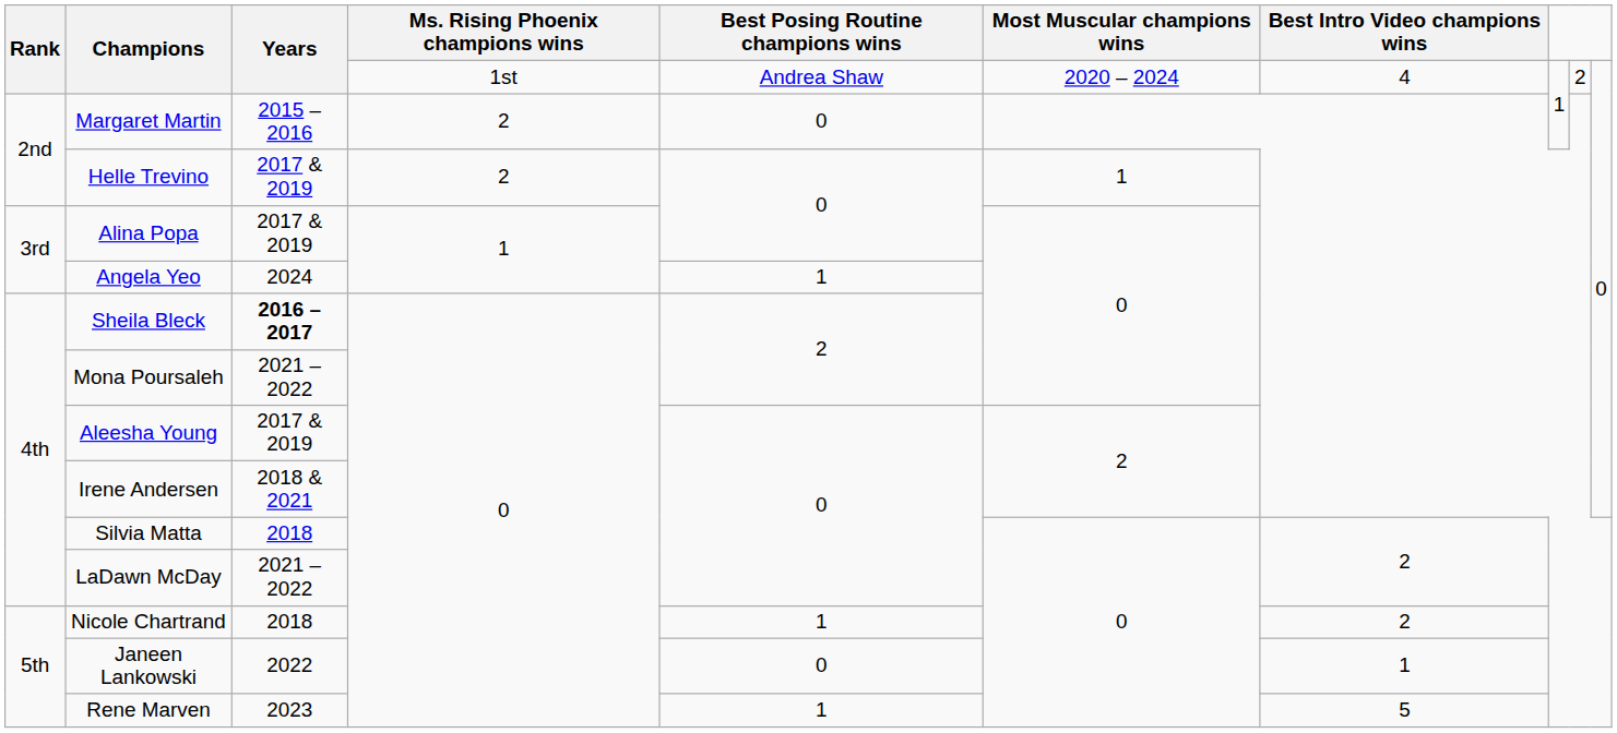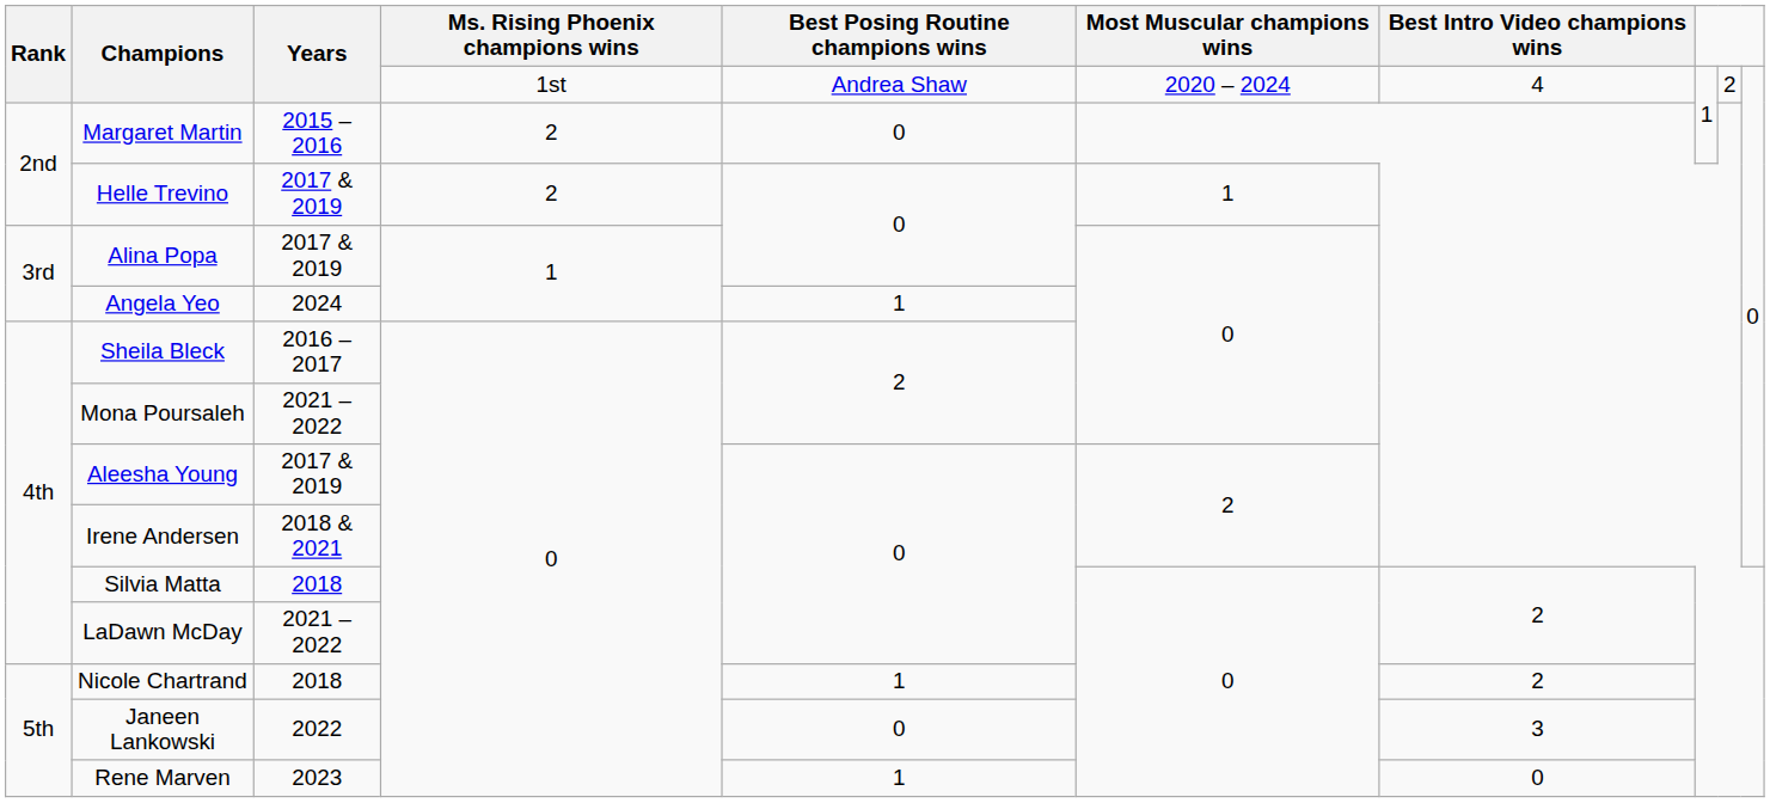Sheila Bleck | Years: bold -> normal
Janeen Lankowski | Best Intro Video champions wins: 1 -> 3
Rene Marven | Best Intro Video champions wins: 5 -> 0
